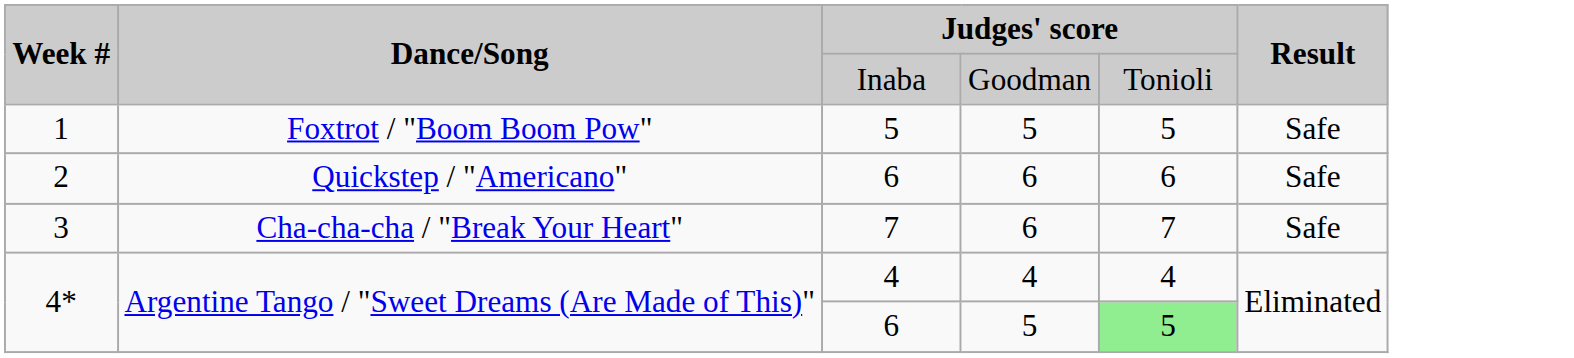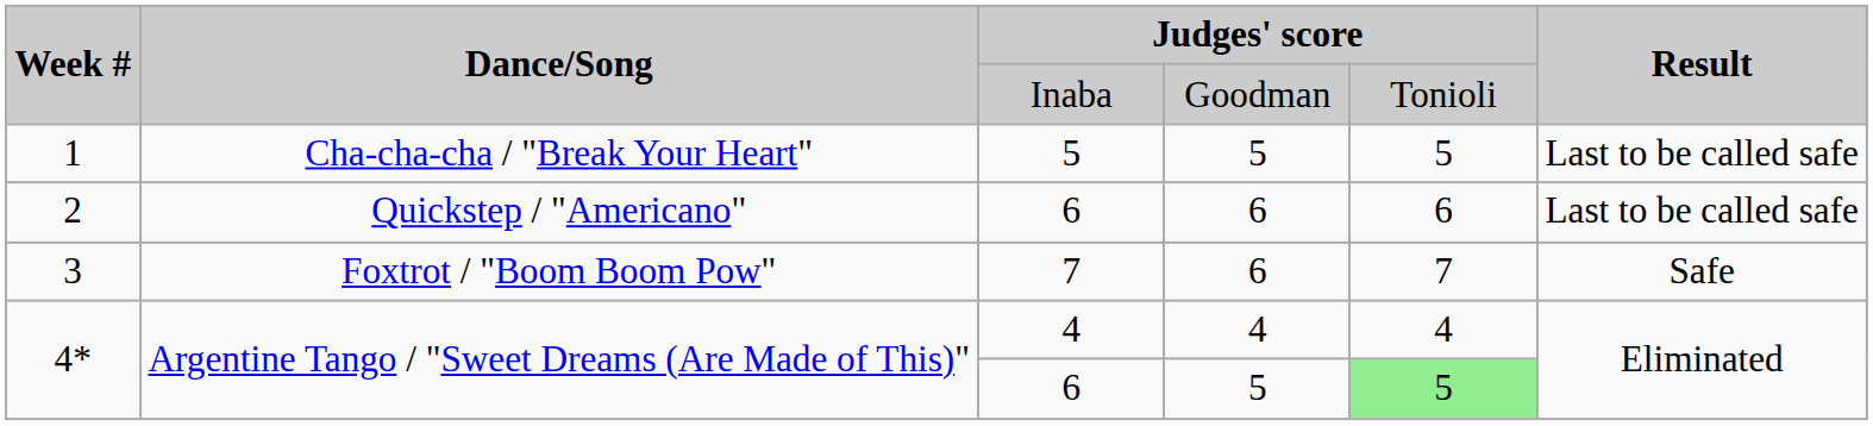1 | Dance/Song: Foxtrot / "Boom Boom Pow" -> Cha-cha-cha / "Break Your Heart"
1 | Result: Safe -> Last to be called safe
2 | Result: Safe -> Last to be called safe
3 | Dance/Song: Cha-cha-cha / "Break Your Heart" -> Foxtrot / "Boom Boom Pow"
